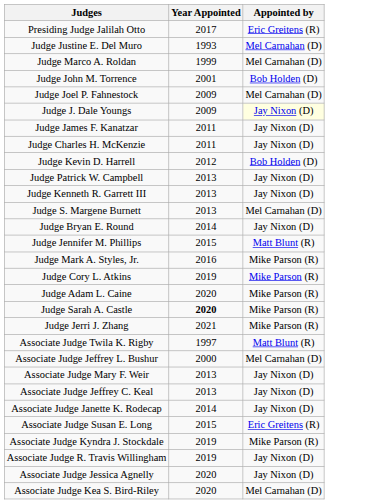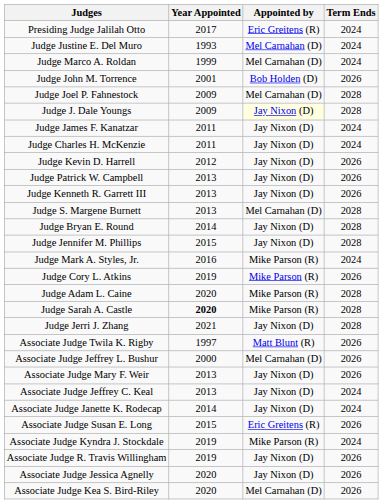+ column: Term Ends | 2024 | 2024 | 2024 | 2026 | 2028 | 2028 | 2024 | 2024 | 2026 | 2026 | 2026 | 2028 | 2028 | 2028 | 2024 | 2026 | 2028 | 2028 | 2028 | 2026 | 2026 | 2026 | 2024 | 2024 | 2026 | 2024 | 2026 | 2026 | 2026
Judge Kevin D. Harrell | Appointed by: Bob Holden (D) -> Jay Nixon (D)
Judge Jennifer M. Phillips | Appointed by: Matt Blunt (R) -> Jay Nixon (D)
Judge Jerri J. Zhang | Appointed by: Mike Parson (R) -> Jay Nixon (D)
